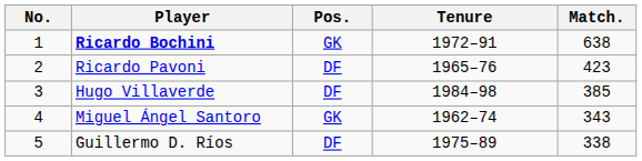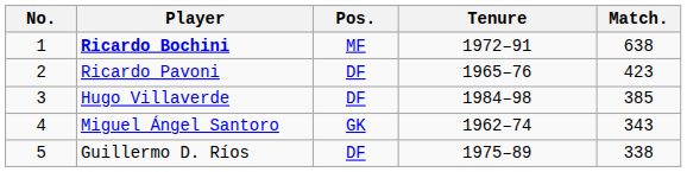Ricardo Bochini | Pos.: GK -> MF
